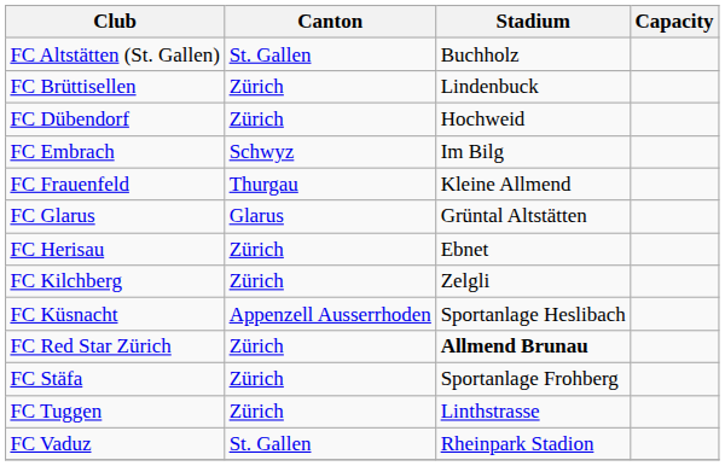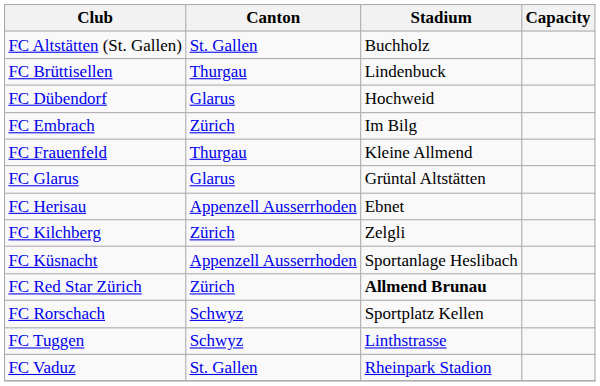FC Brüttisellen | Canton: Zürich -> Thurgau
FC Dübendorf | Canton: Zürich -> Glarus
FC Embrach | Canton: Schwyz -> Zürich
FC Herisau | Canton: Zürich -> Appenzell Ausserrhoden
+ row: FC Rorschach | Schwyz | Sportplatz Kellen
- row: FC Stäfa | Zürich | Sportanlage Frohberg
FC Tuggen | Canton: Zürich -> Schwyz
